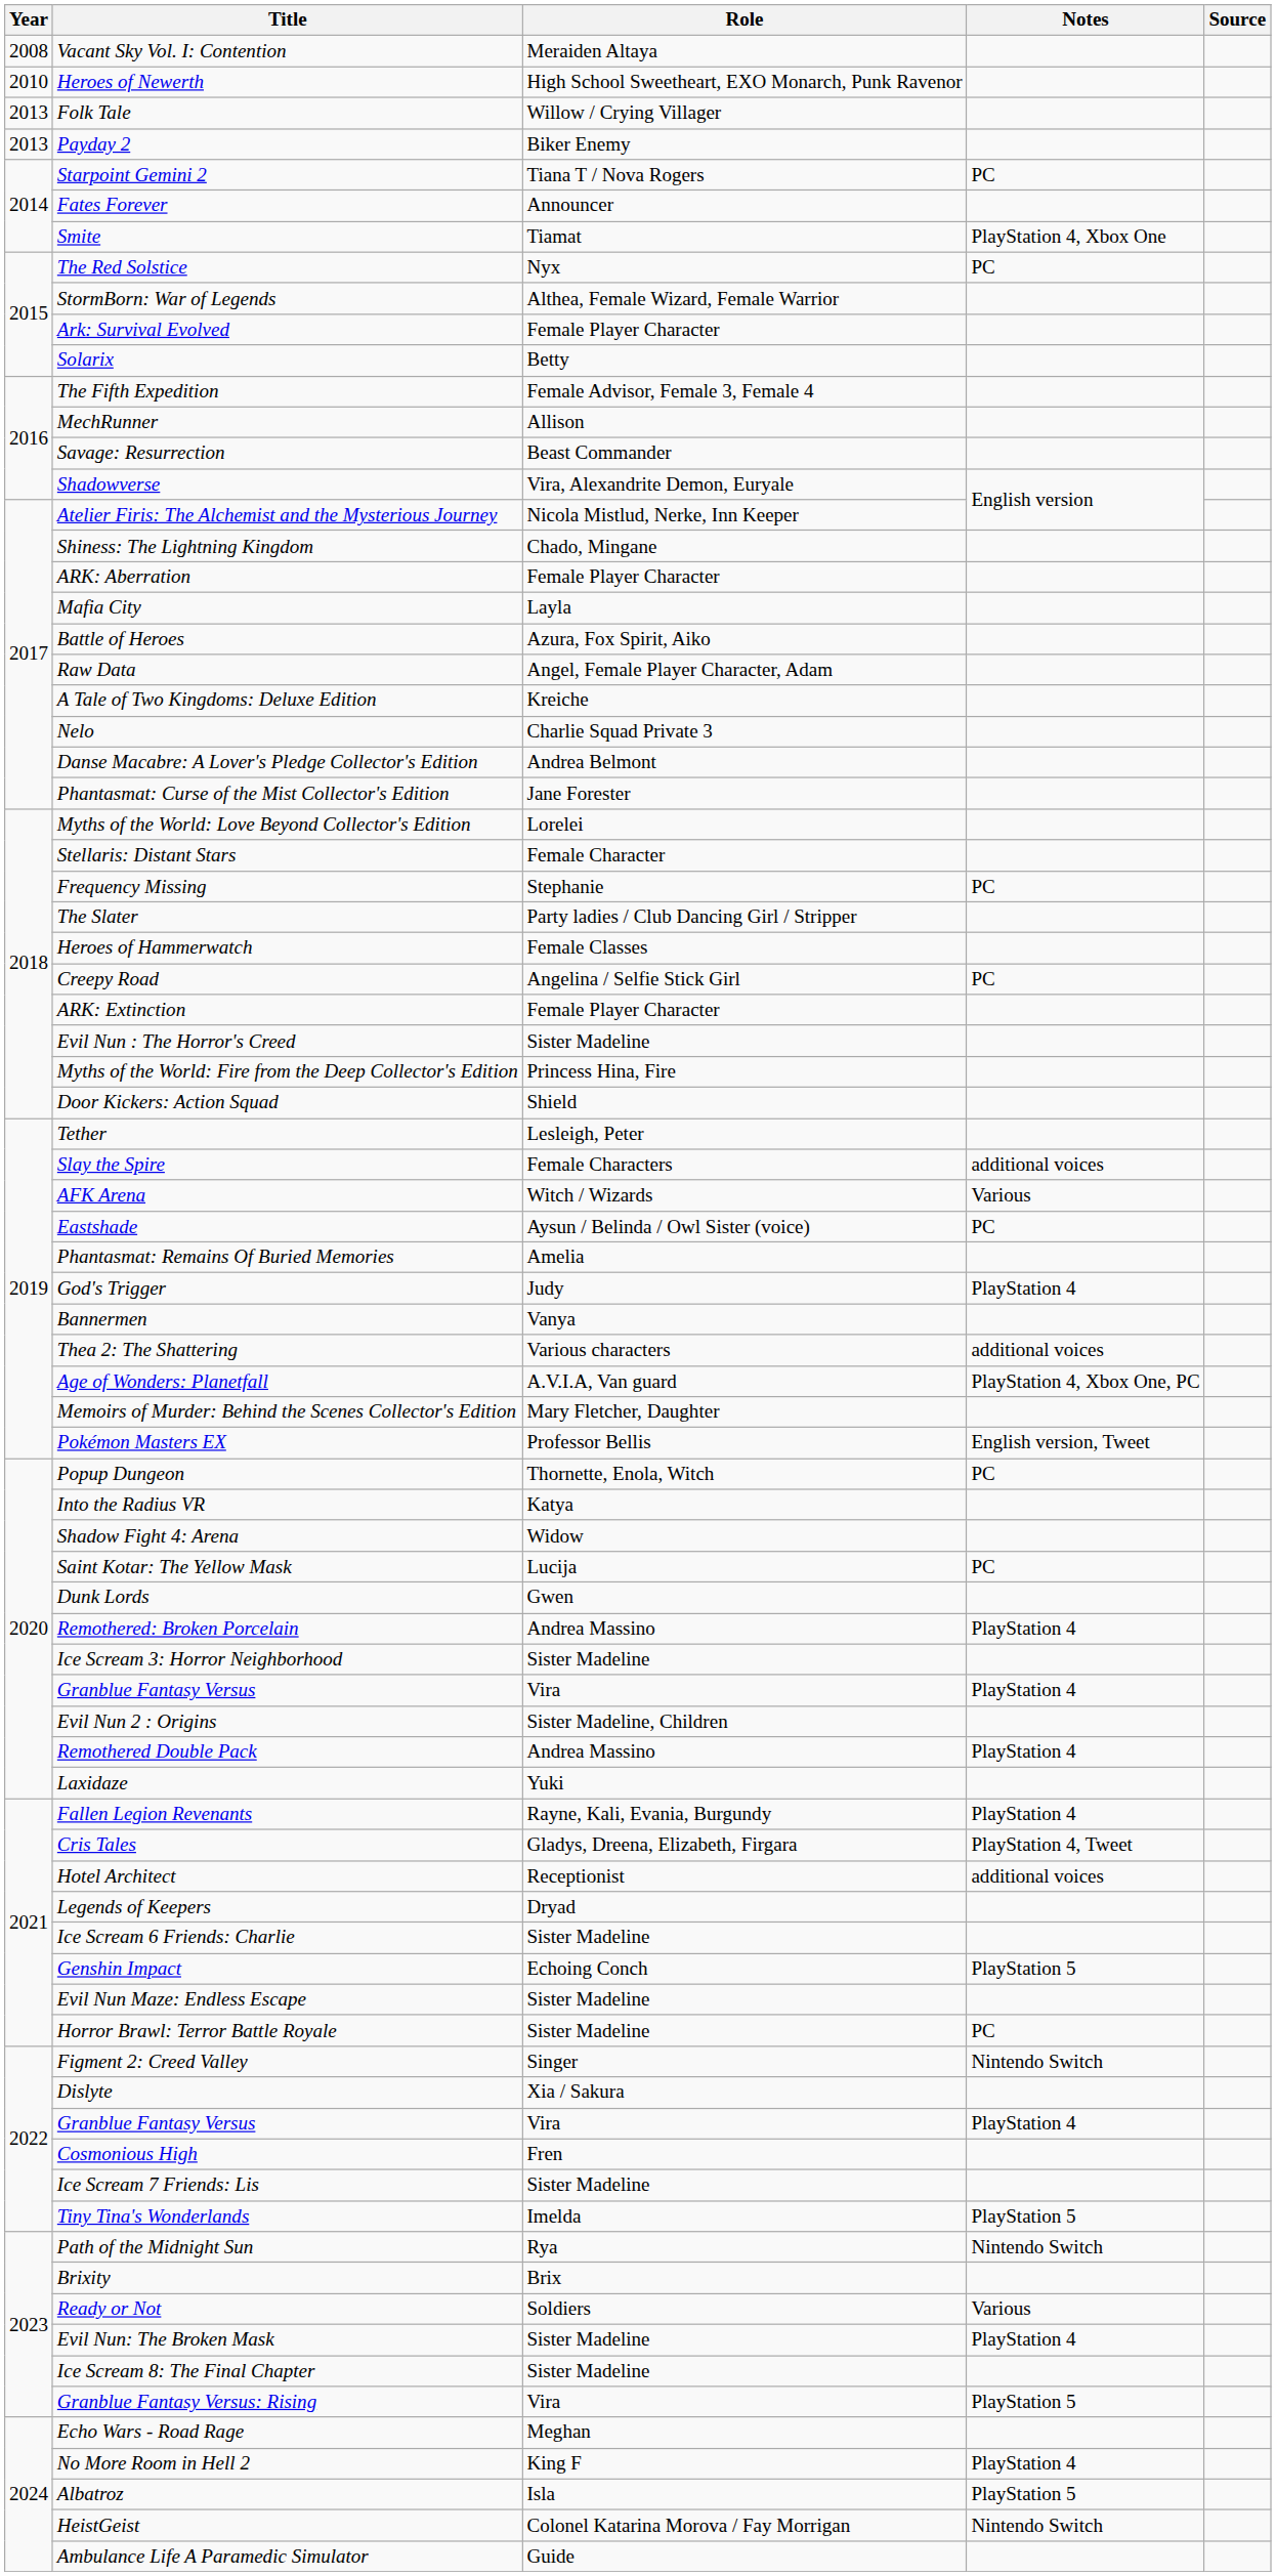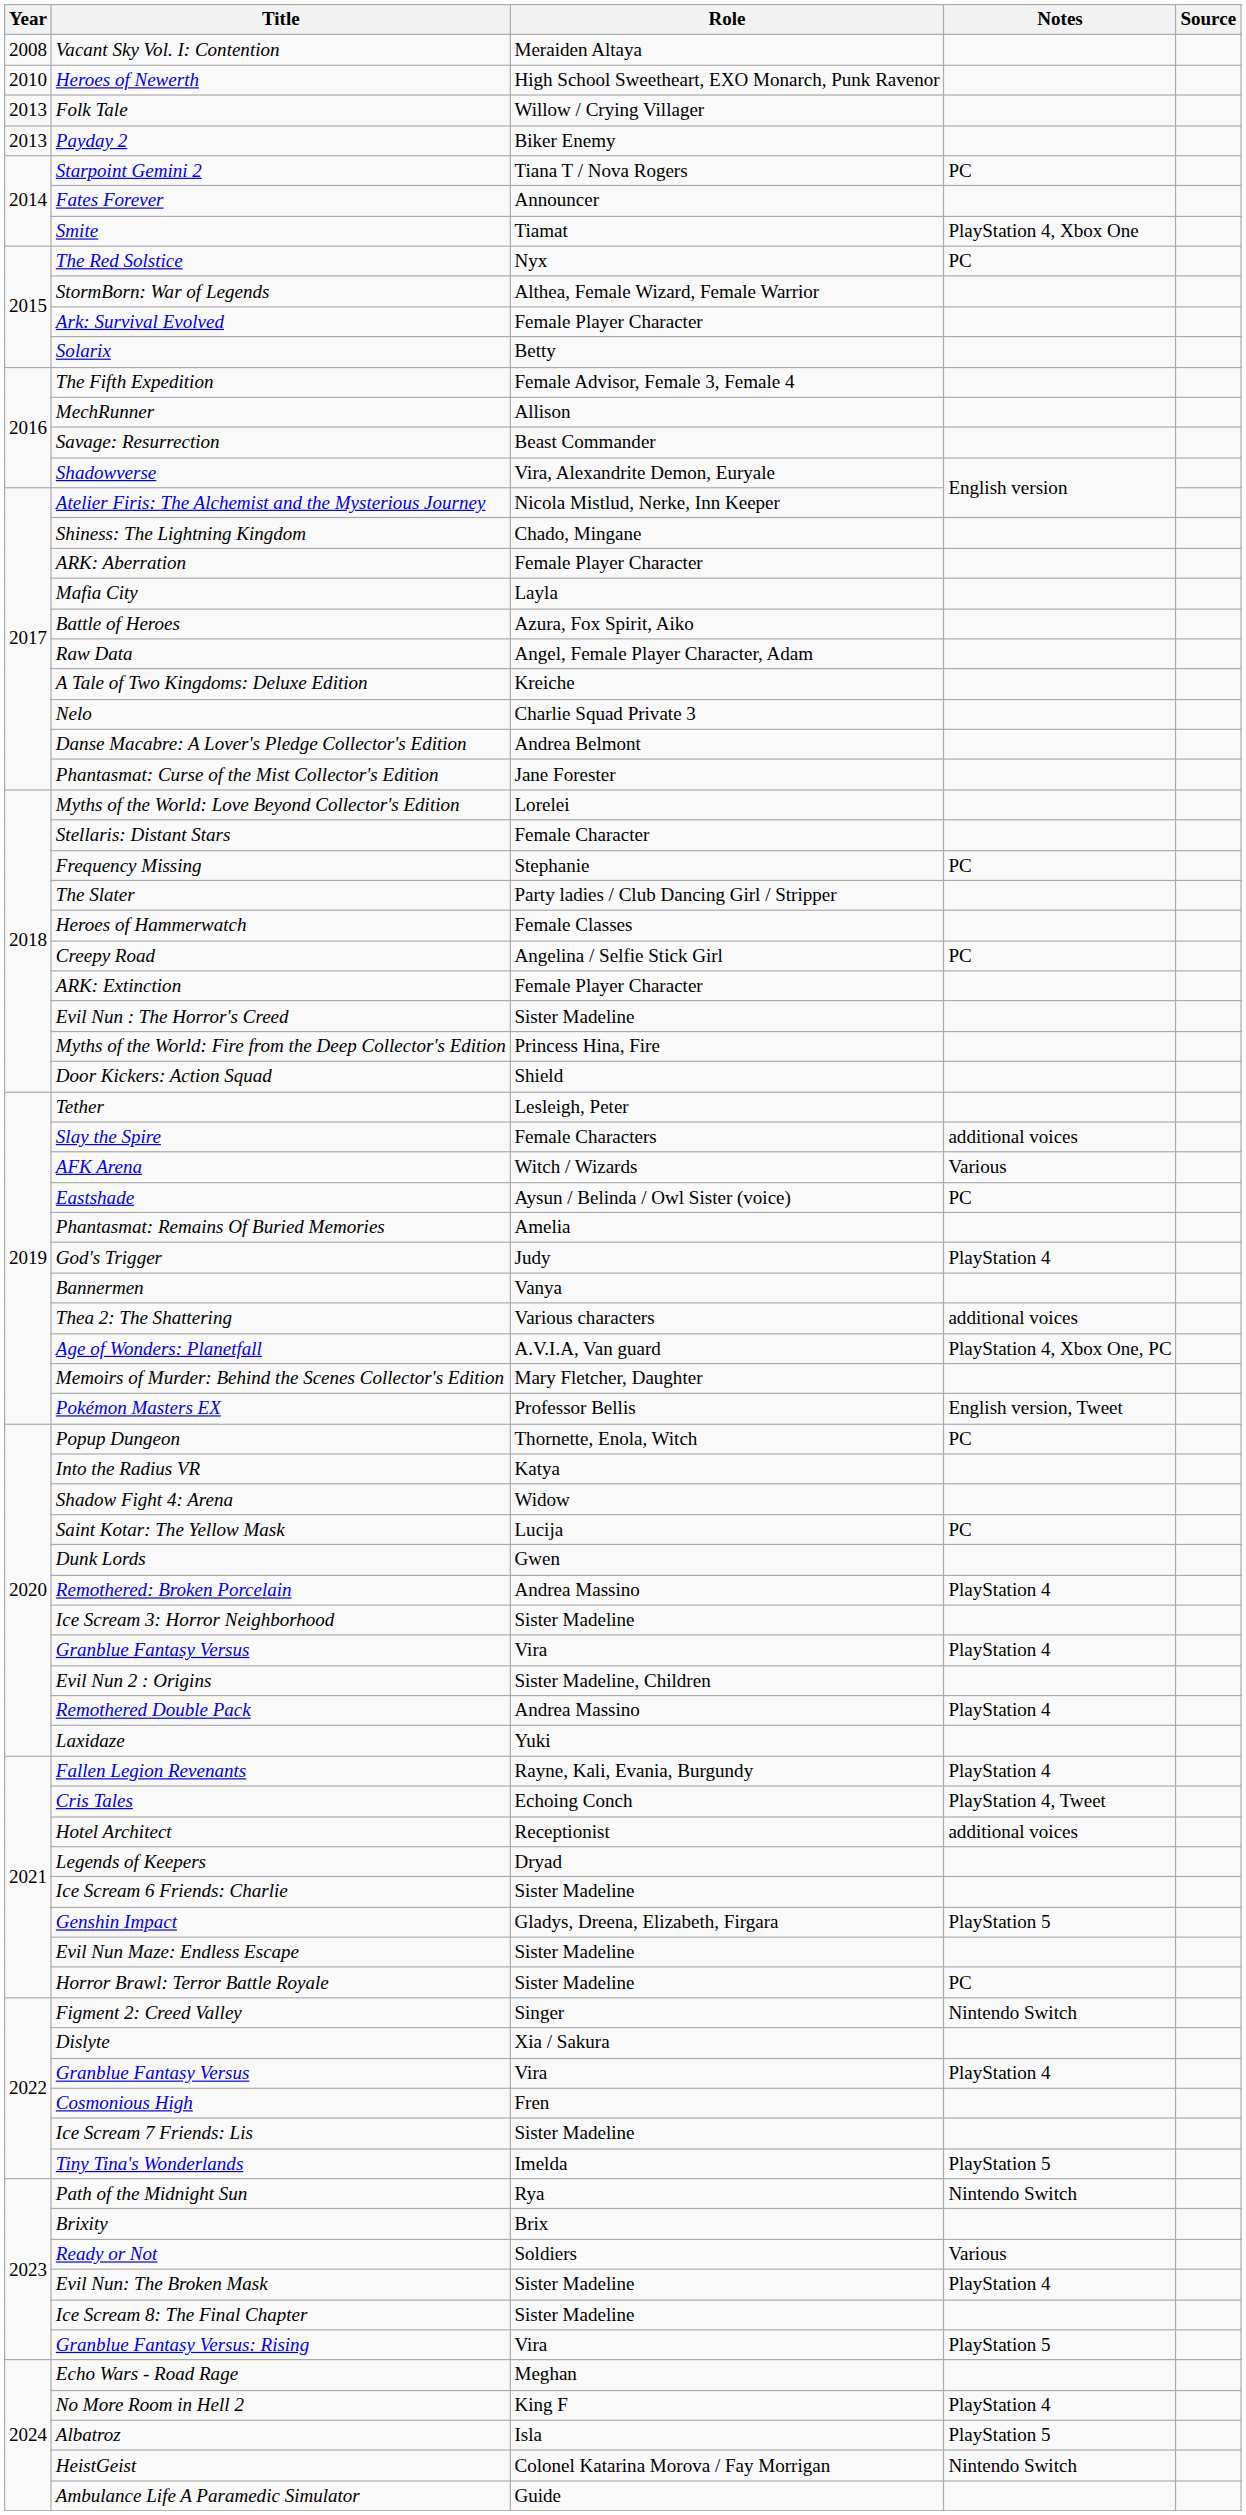Cris Tales | Role: Gladys, Dreena, Elizabeth, Firgara -> Echoing Conch
Genshin Impact | Role: Echoing Conch -> Gladys, Dreena, Elizabeth, Firgara
